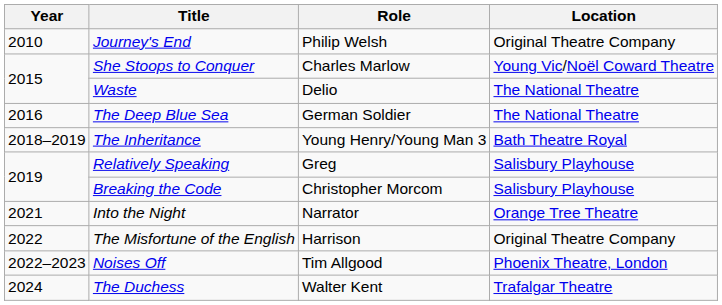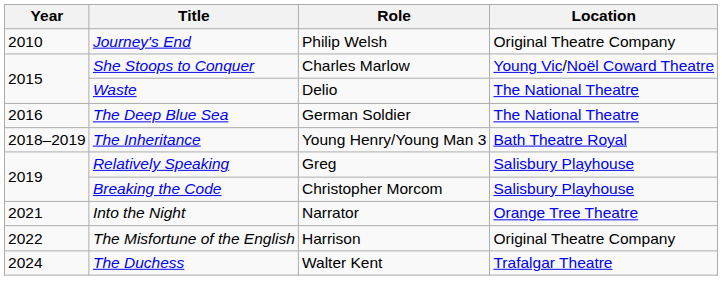- row: 2022–2023 | Noises Off | Tim Allgood | Phoenix Theatre, London
